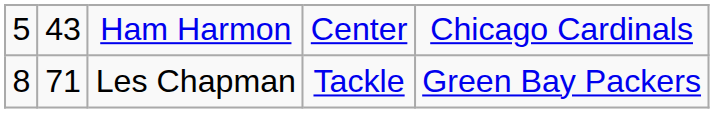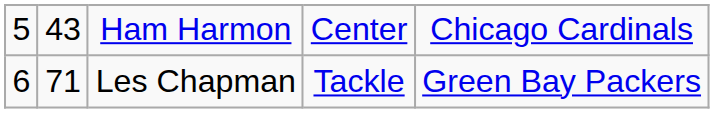Les Chapman | column 1: 8 -> 6
